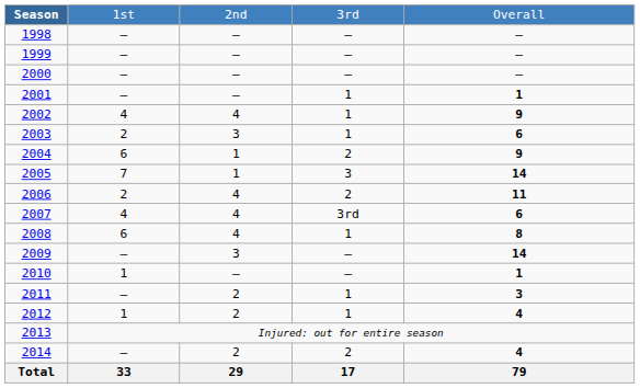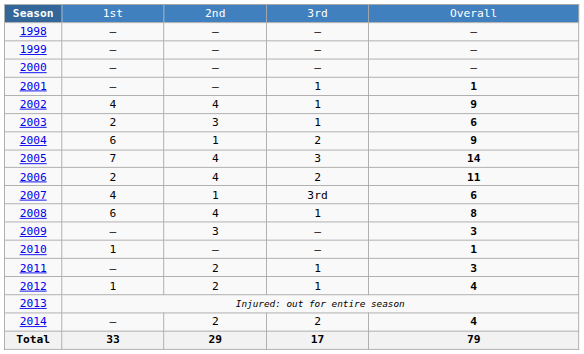2005 | column 3: 1 -> 4
2007 | column 3: 4 -> 1
2009 | column 5: 14 -> 3
